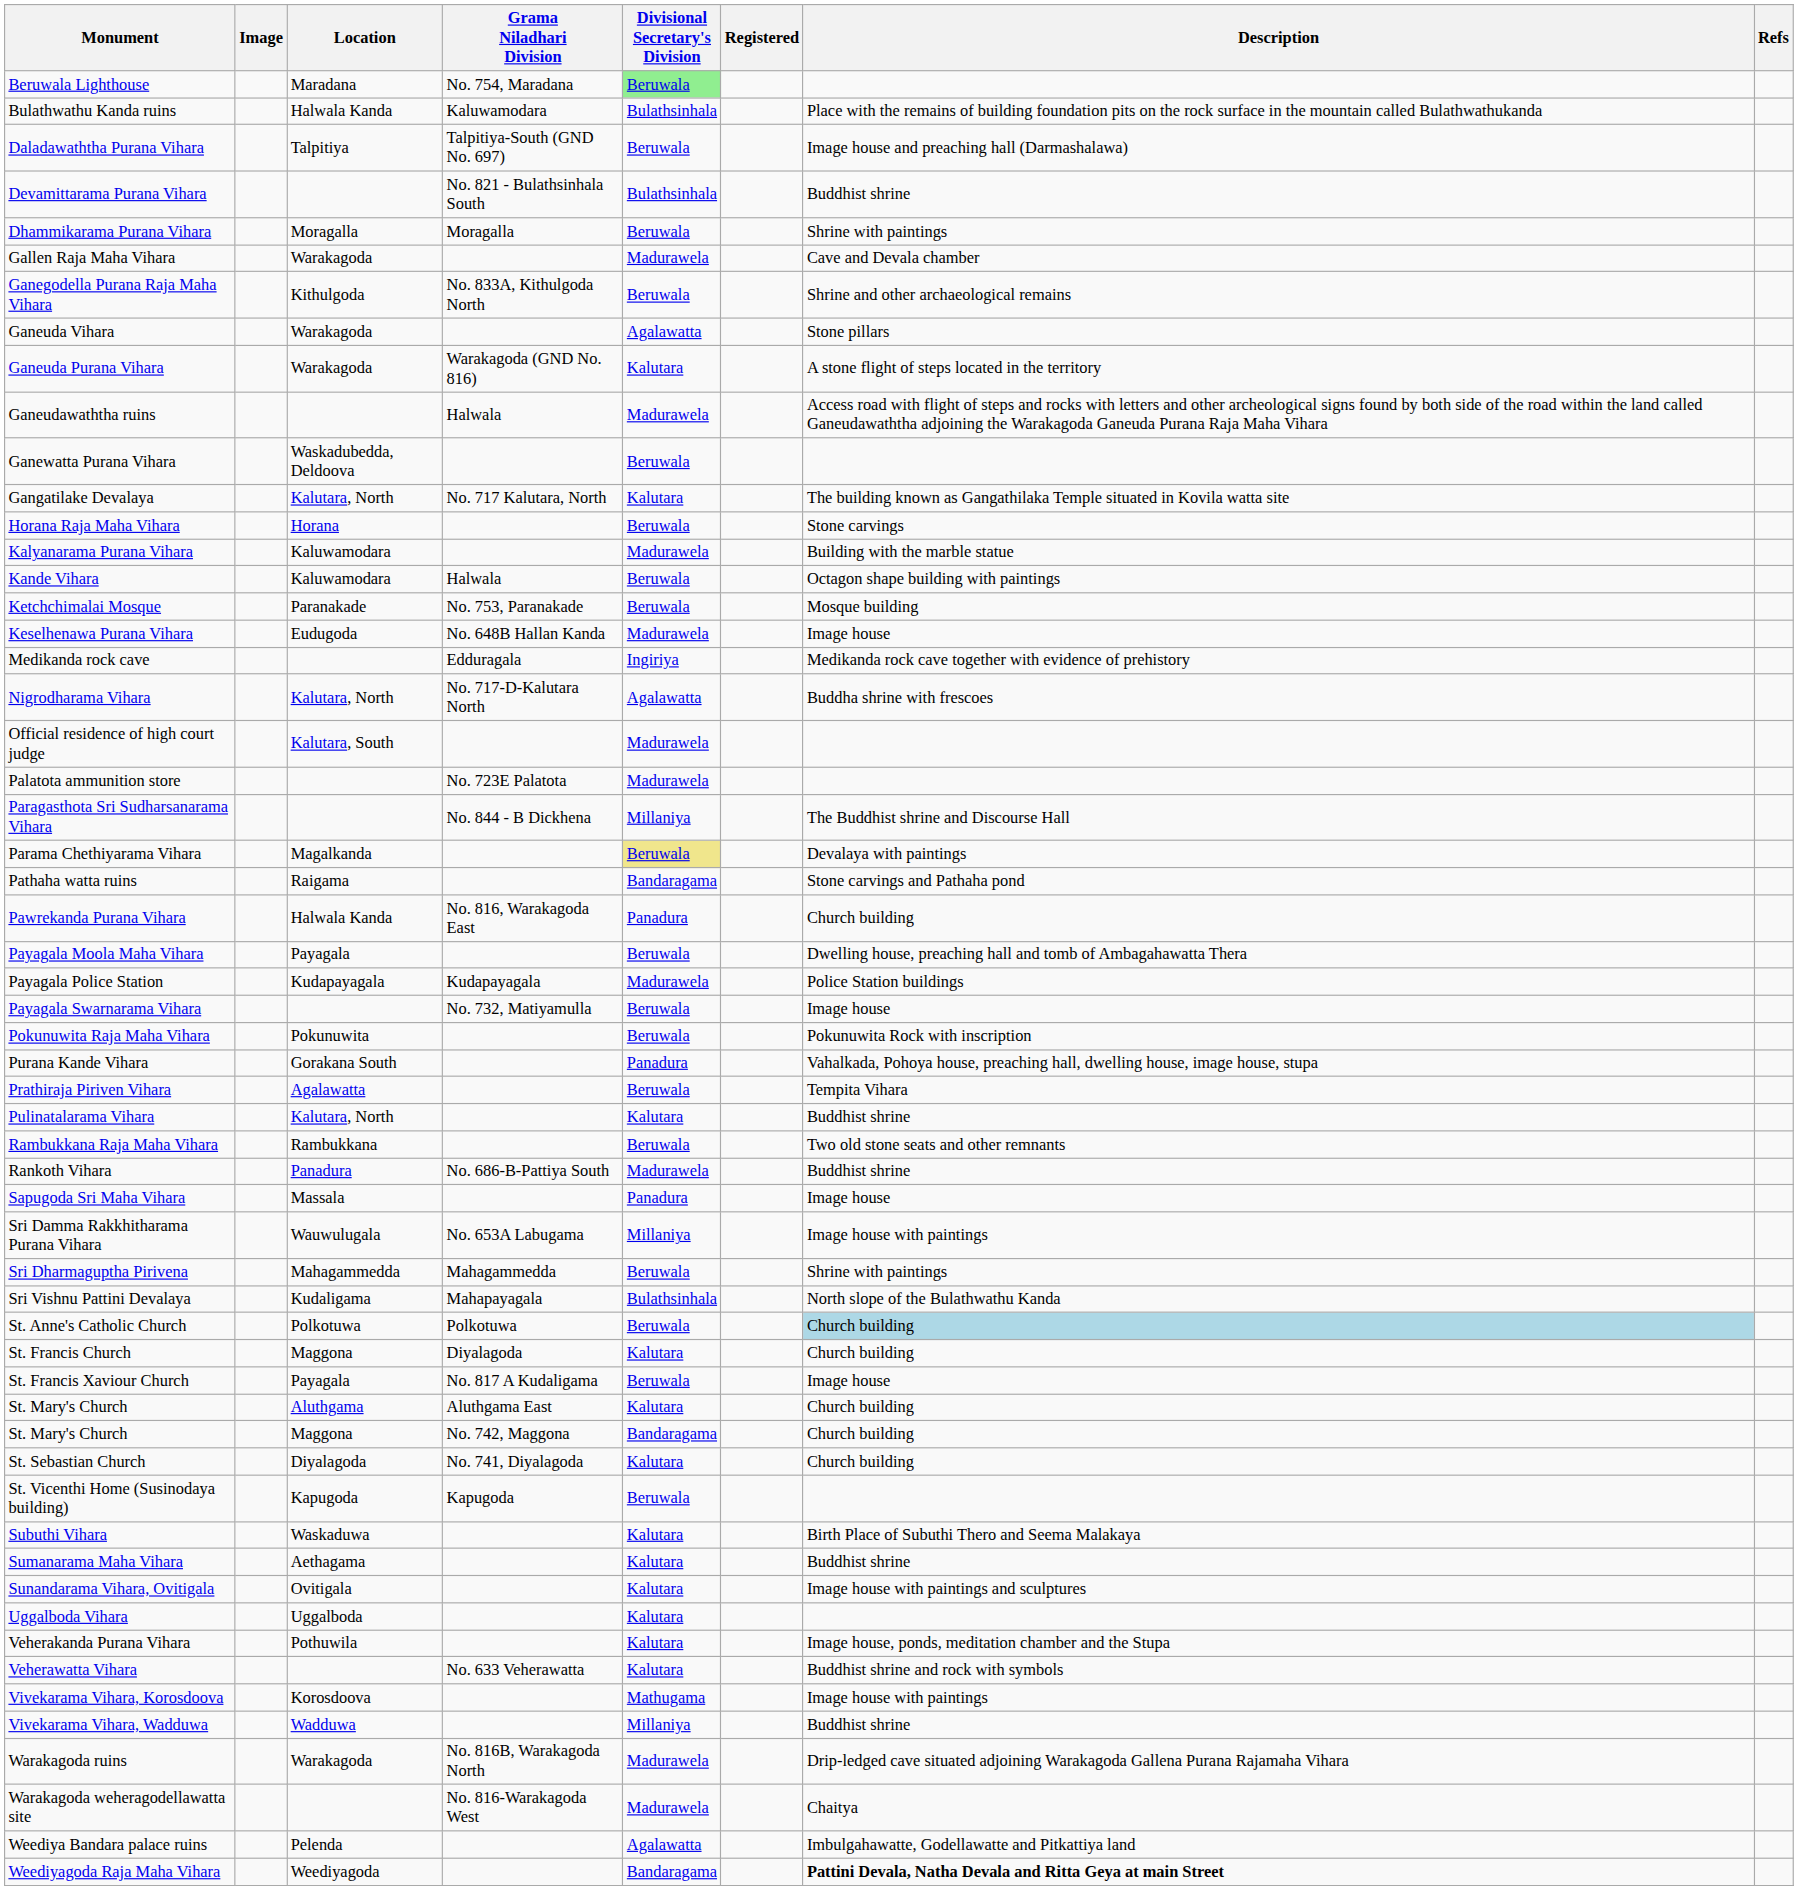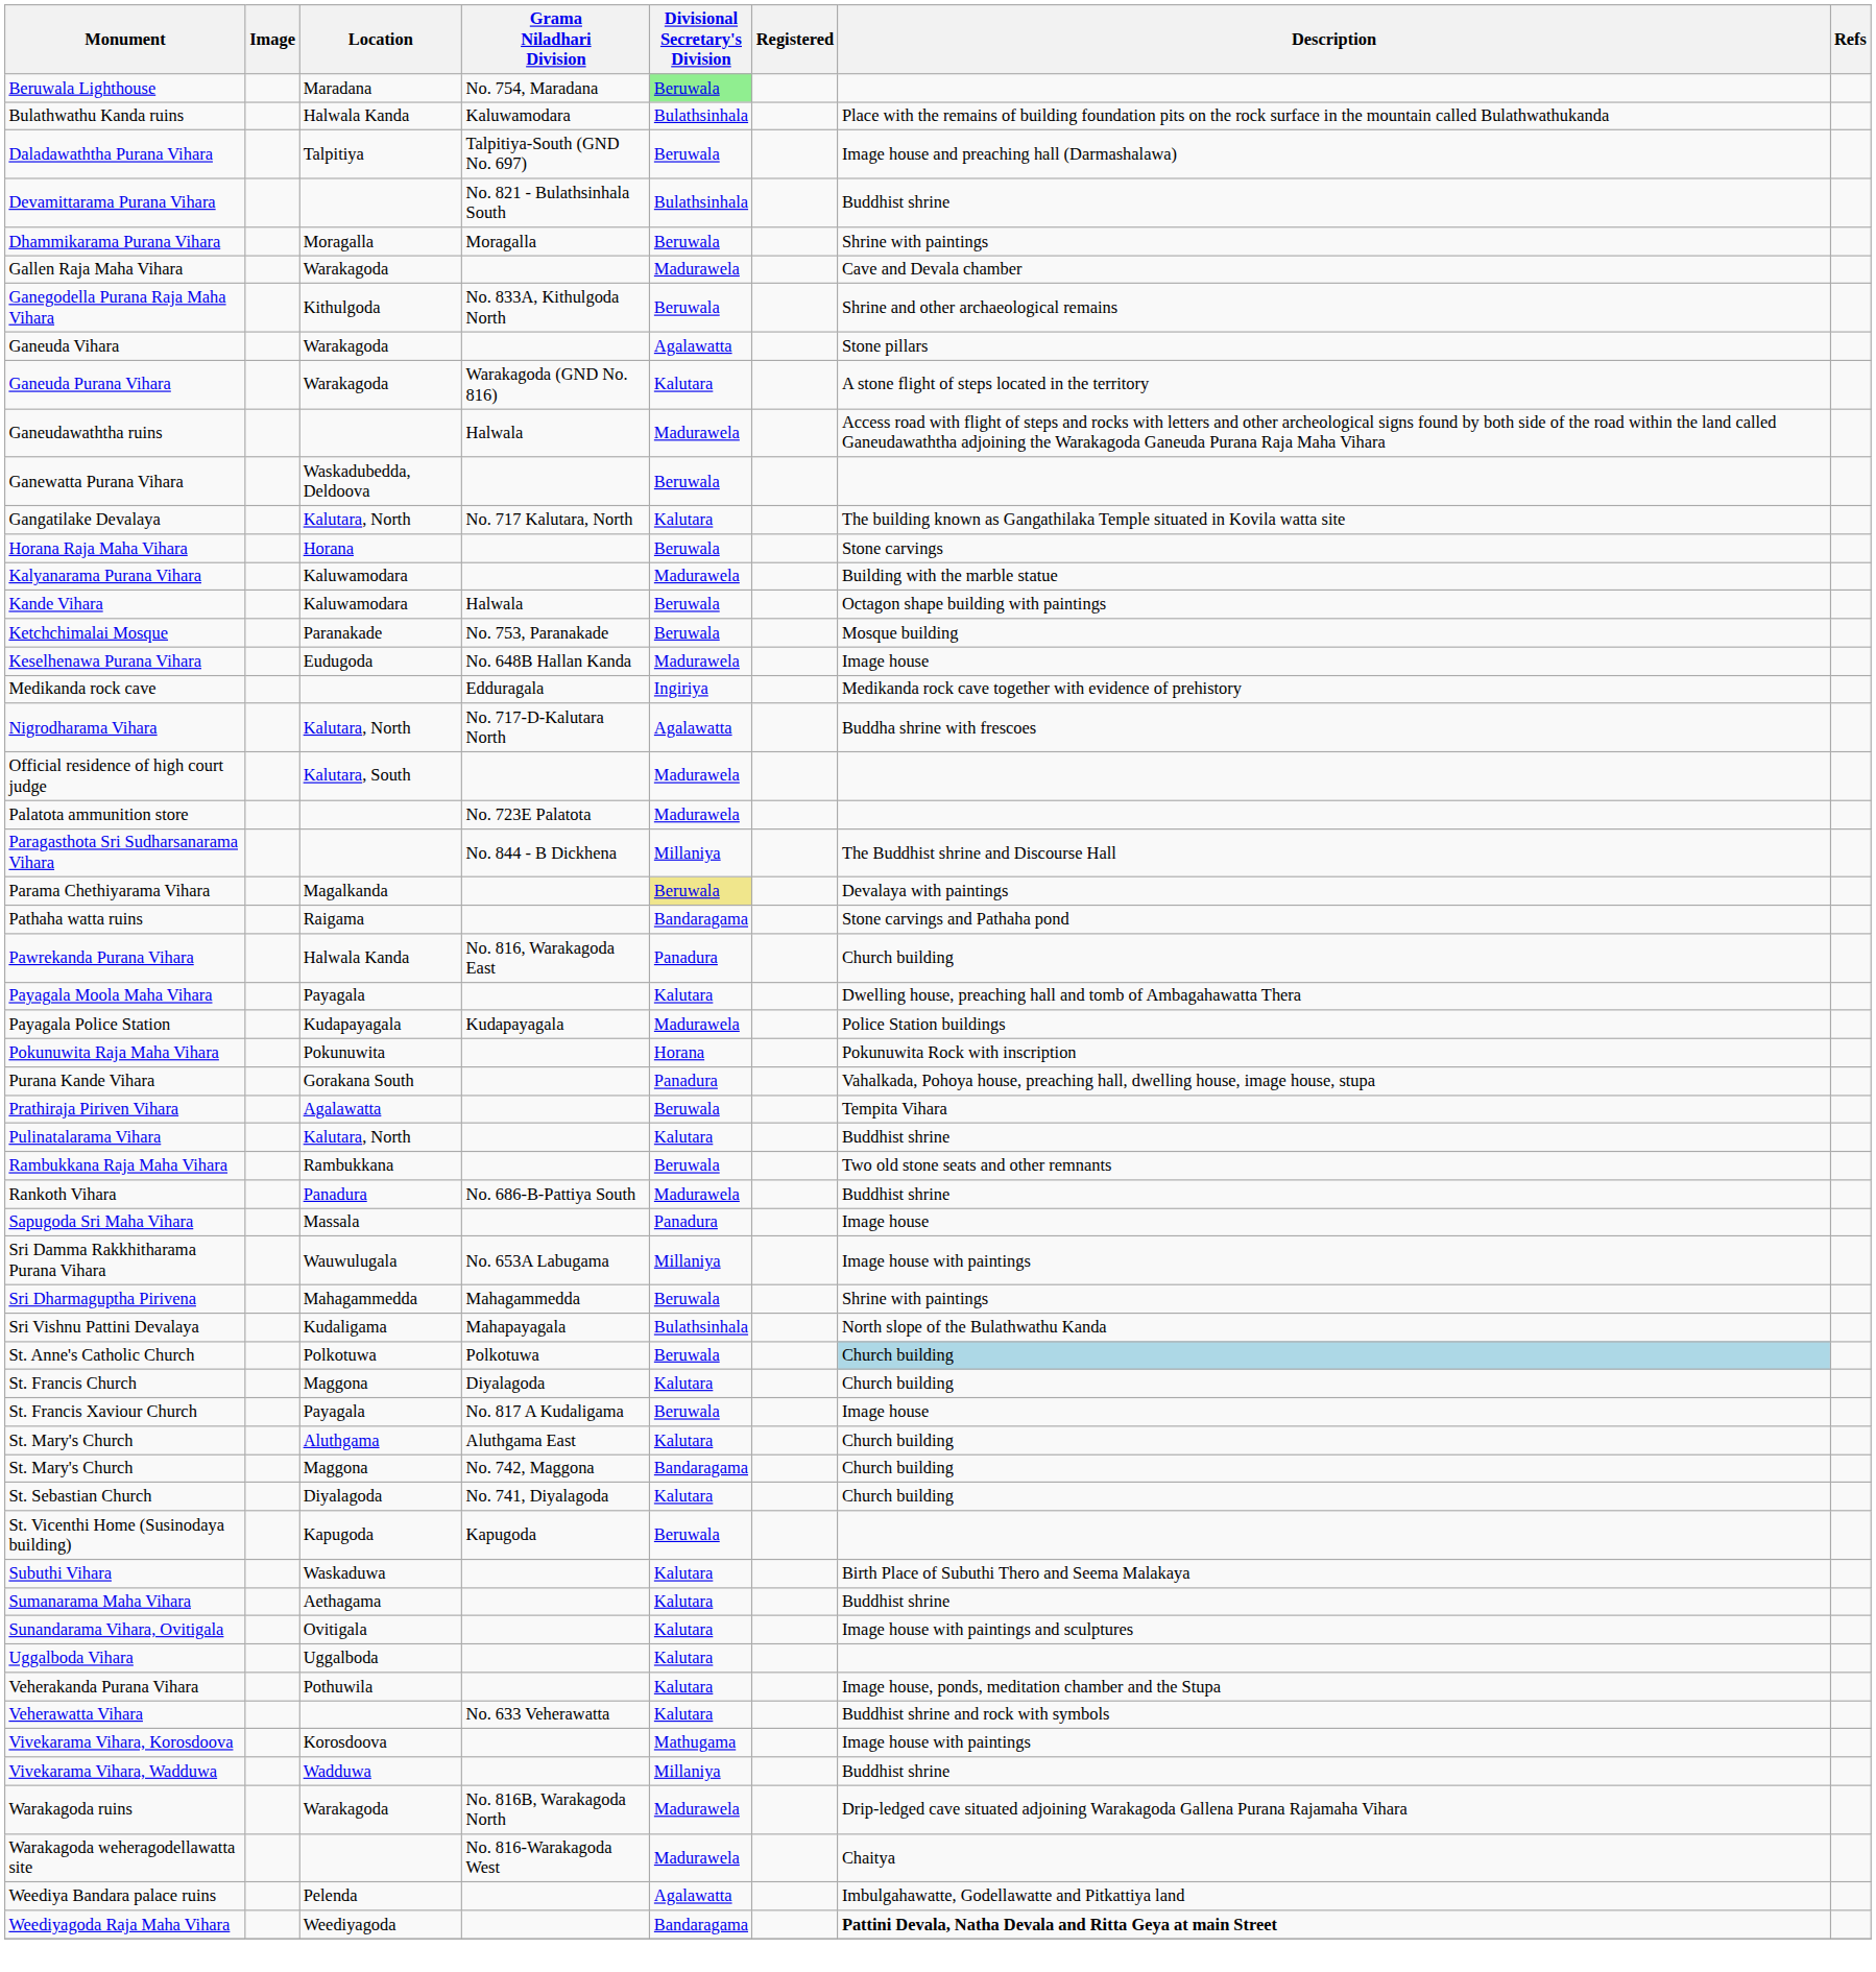Payagala Moola Maha Vihara | Divisional Secretary's Division: Beruwala -> Kalutara
- row: Payagala Swarnarama Vihara | No. 732, Matiyamulla | Beruwala | Image house
Pokunuwita Raja Maha Vihara | Divisional Secretary's Division: Beruwala -> Horana
